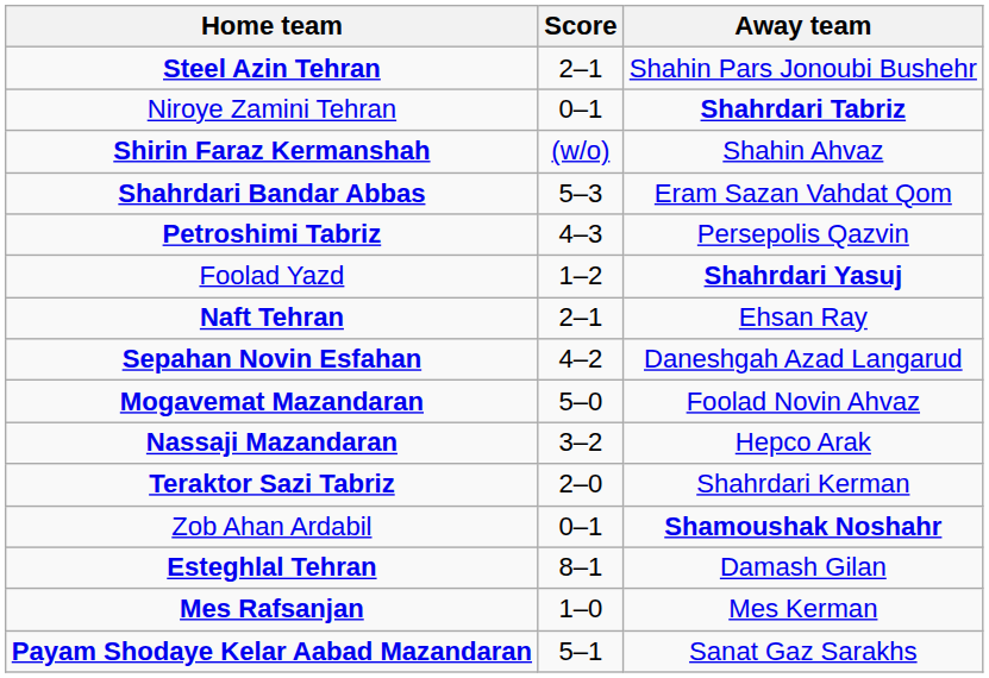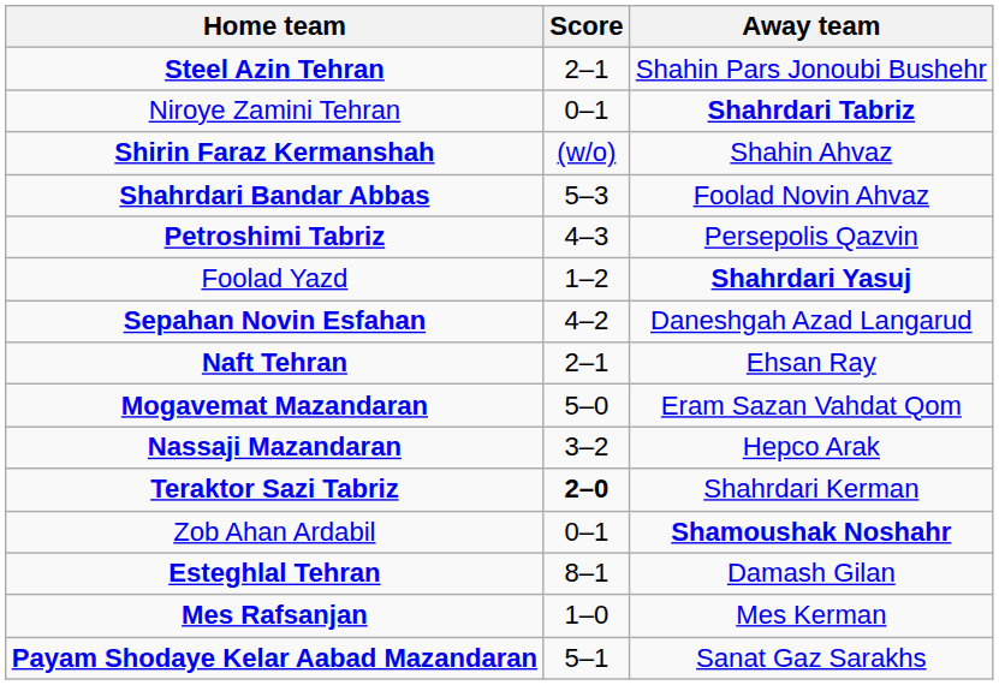Shahrdari Bandar Abbas | Away team: Eram Sazan Vahdat Qom -> Foolad Novin Ahvaz
rows swapped: Sepahan Novin Esfahan <-> Naft Tehran
Mogavemat Mazandaran | Away team: Foolad Novin Ahvaz -> Eram Sazan Vahdat Qom
Teraktor Sazi Tabriz | Score: normal -> bold
